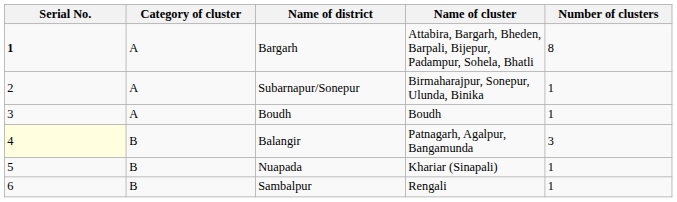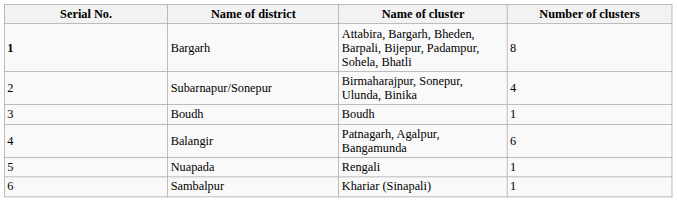- column: Category of cluster | A | A | A | B | B | B
Subarnapur/Sonepur | Number of clusters: 1 -> 4
Balangir | Serial No.: lightyellow background -> no background
Balangir | Number of clusters: 3 -> 6
Nuapada | Name of cluster: Khariar (Sinapali) -> Rengali
Sambalpur | Name of cluster: Rengali -> Khariar (Sinapali)
